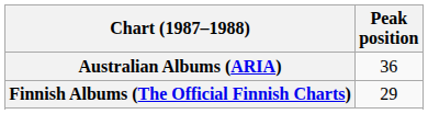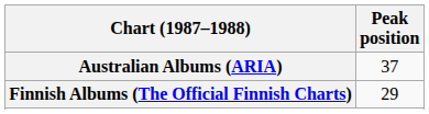Australian Albums (ARIA) | Peak position: 36 -> 37
